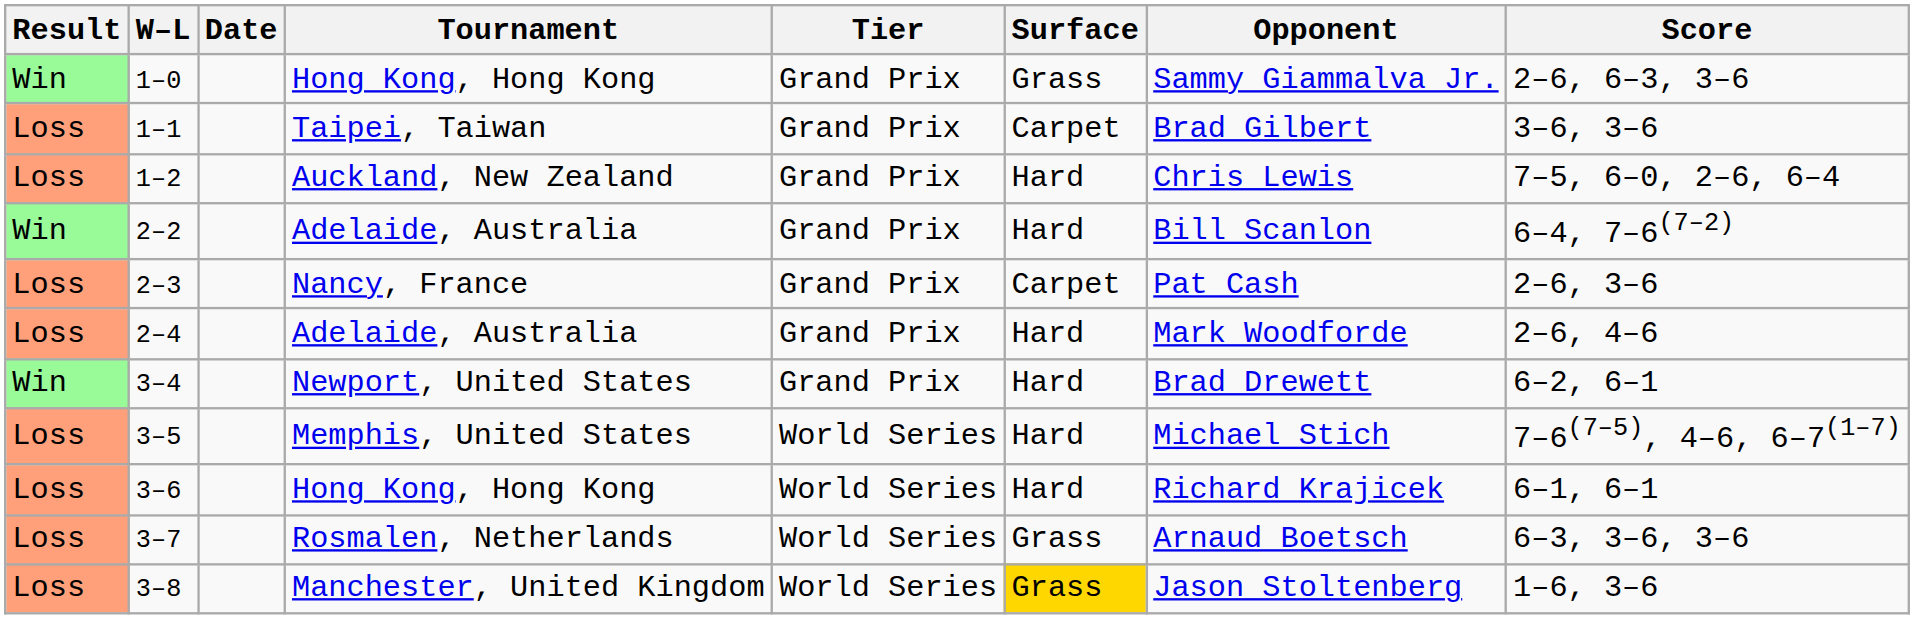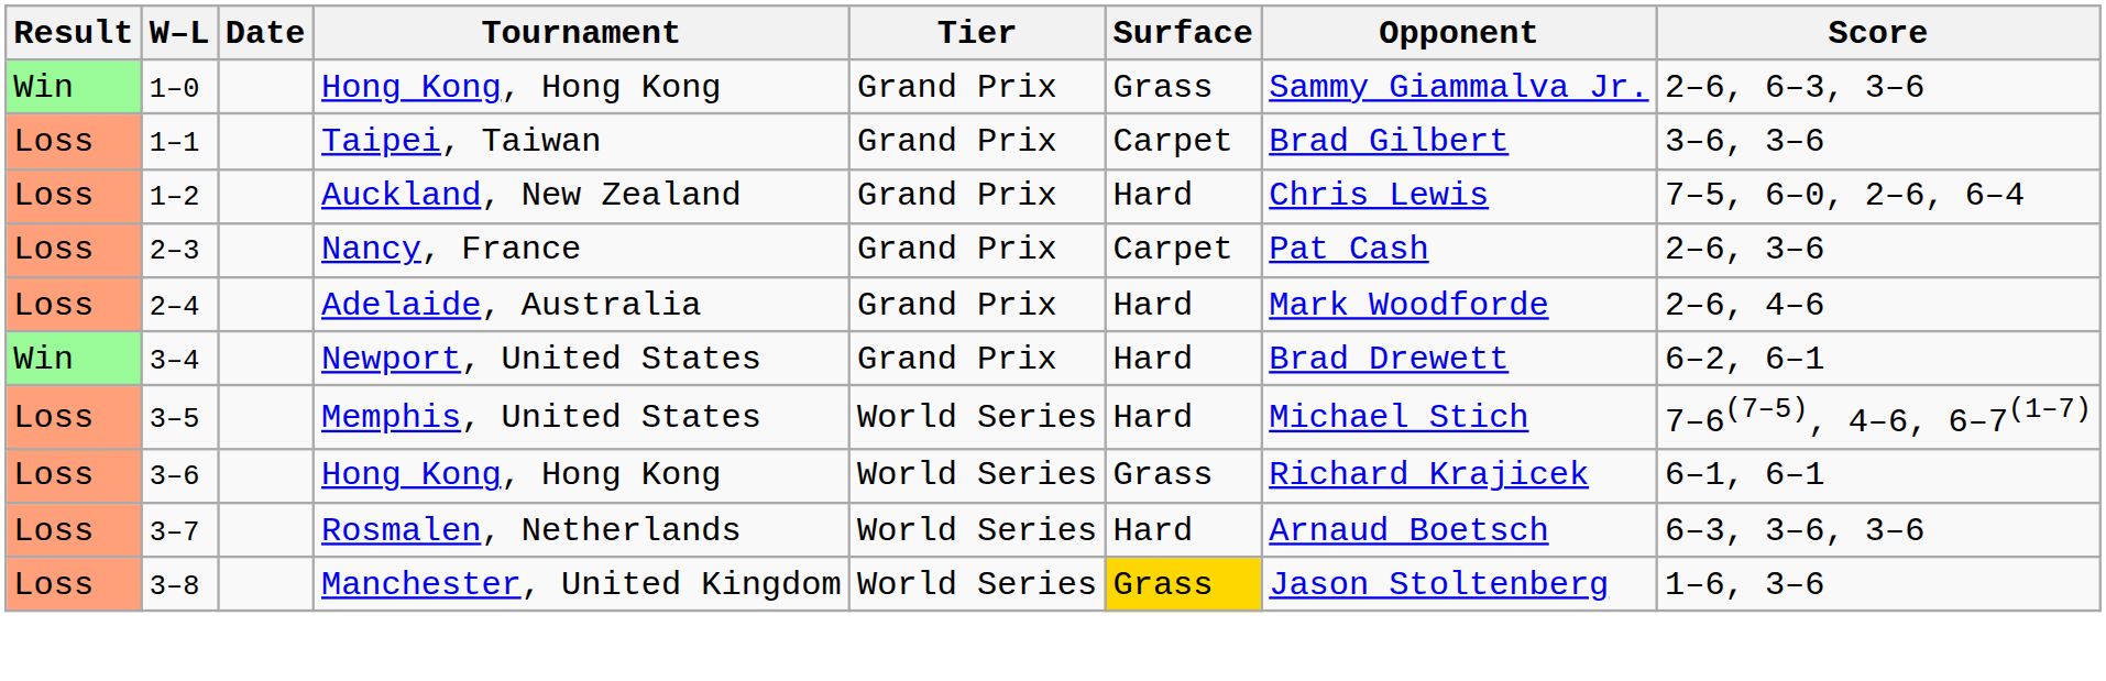- row: Win | 2–2 | Adelaide, Australia | Grand Prix | Hard | Bill Scanlon | 6–4, 7–6(7–2)
3–6 | Surface: Hard -> Grass
3–7 | Surface: Grass -> Hard
